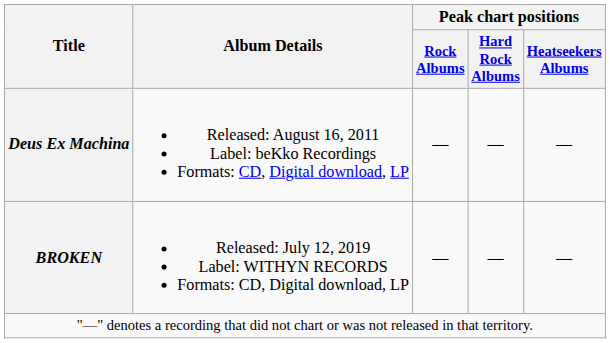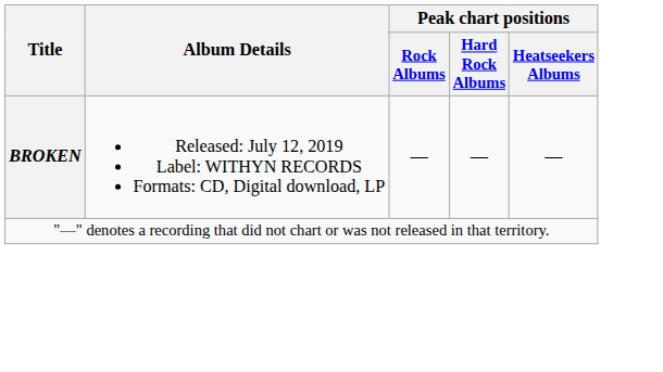- row: Deus Ex Machina | Released: August 16, 2011 Label: beKko Recordings Formats: CD, Digital download, LP | — | — | —
